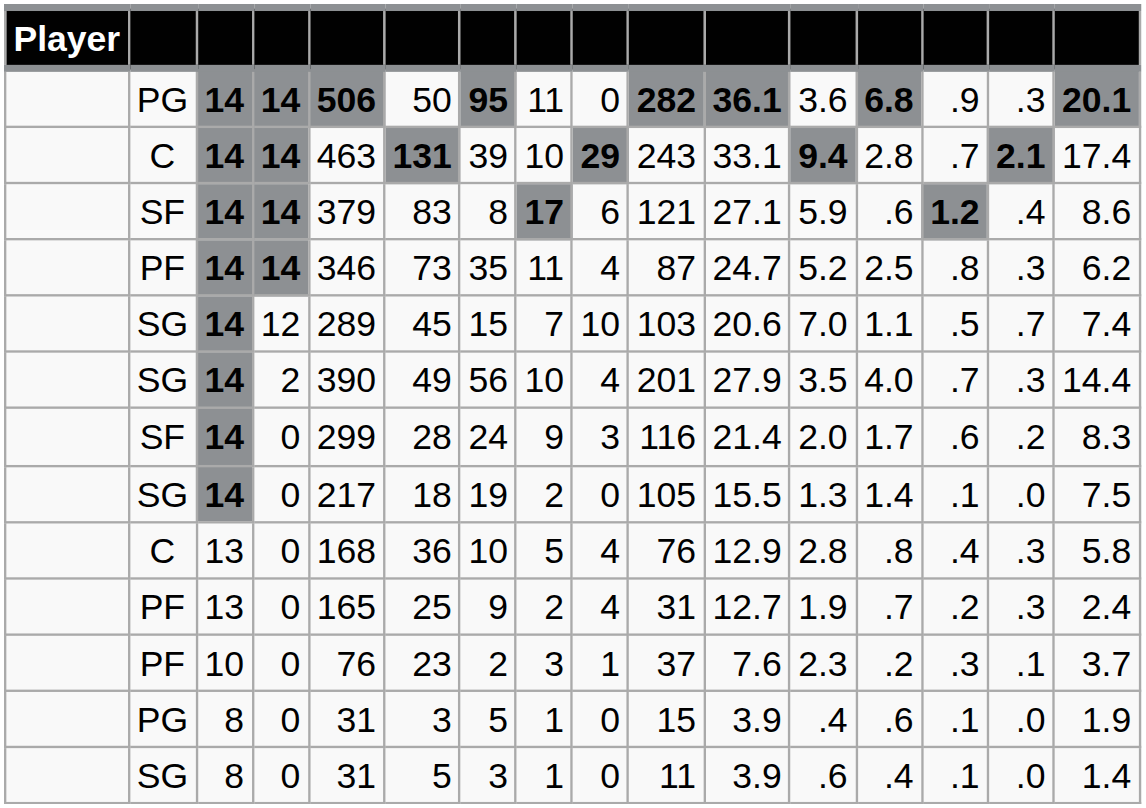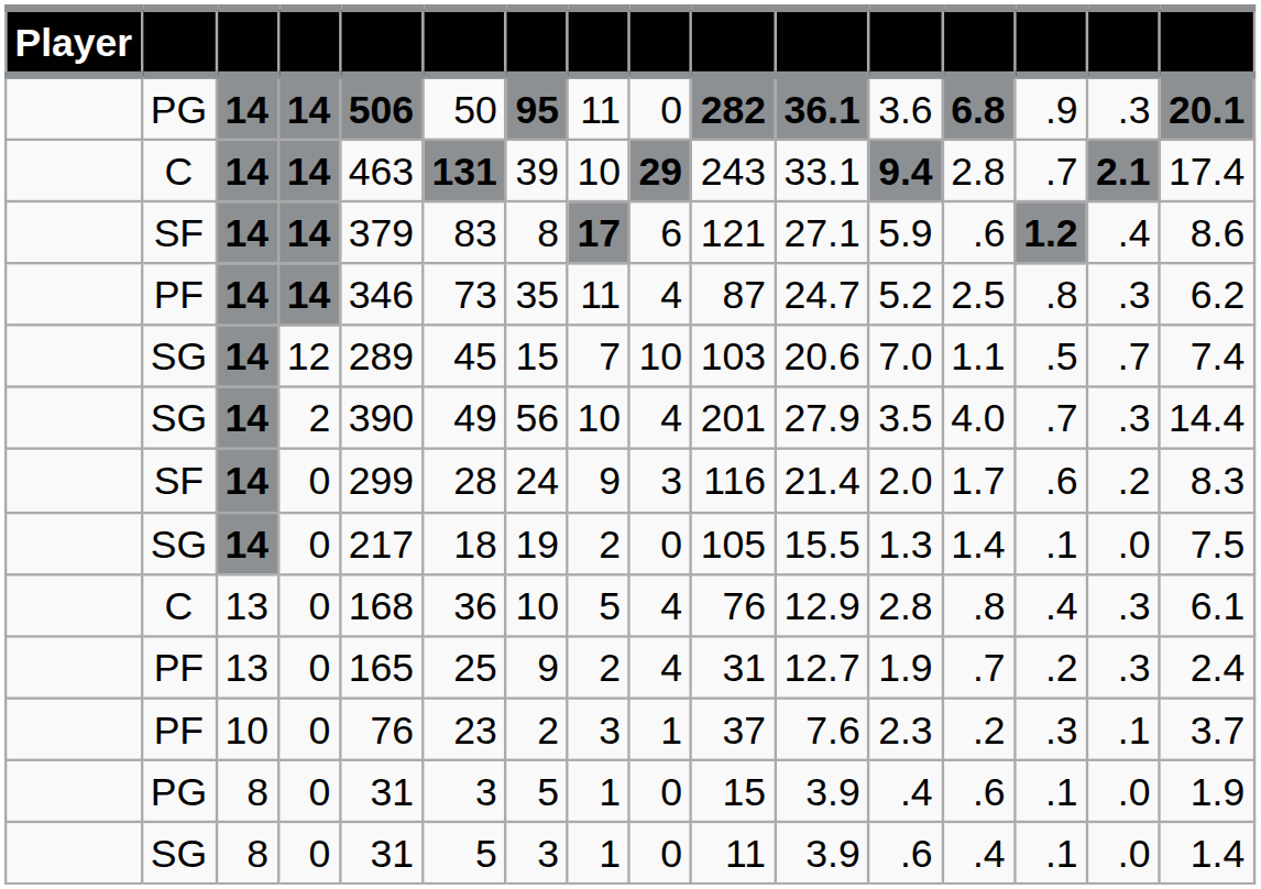C / 0 | column 16: 5.8 -> 6.1
